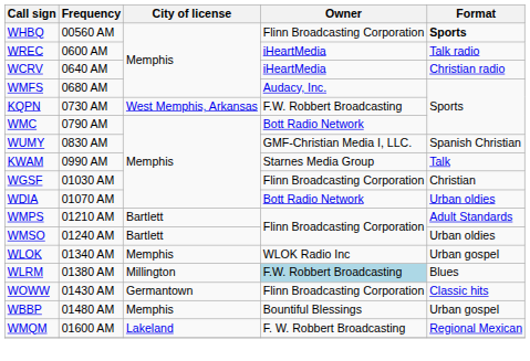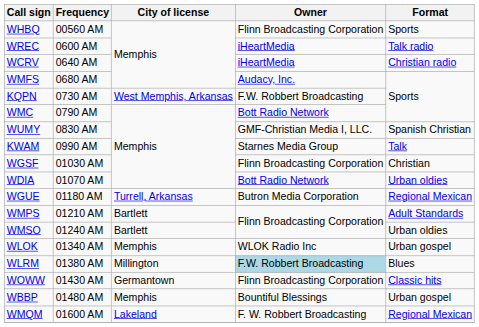WHBQ | Format: bold -> normal
+ row: WGUE | 01180 AM | Turrell, Arkansas | Butron Media Corporation | Regional Mexican
